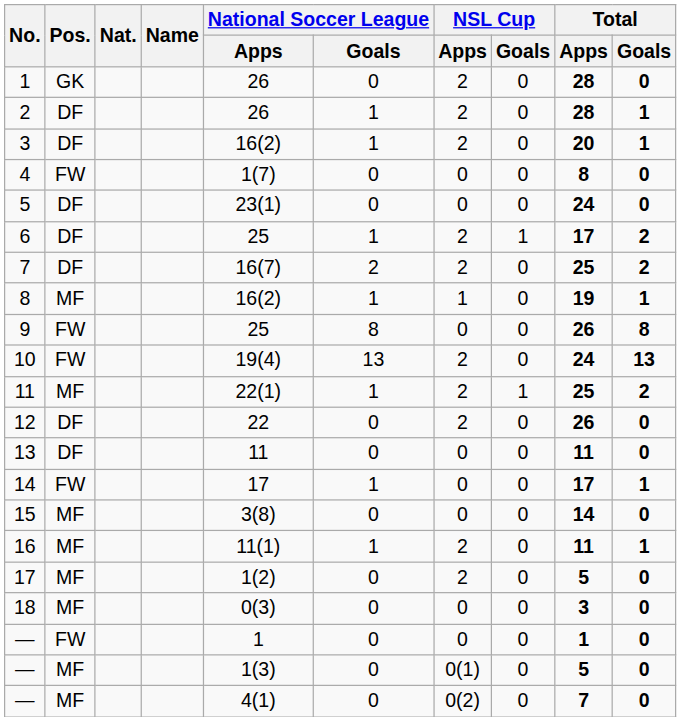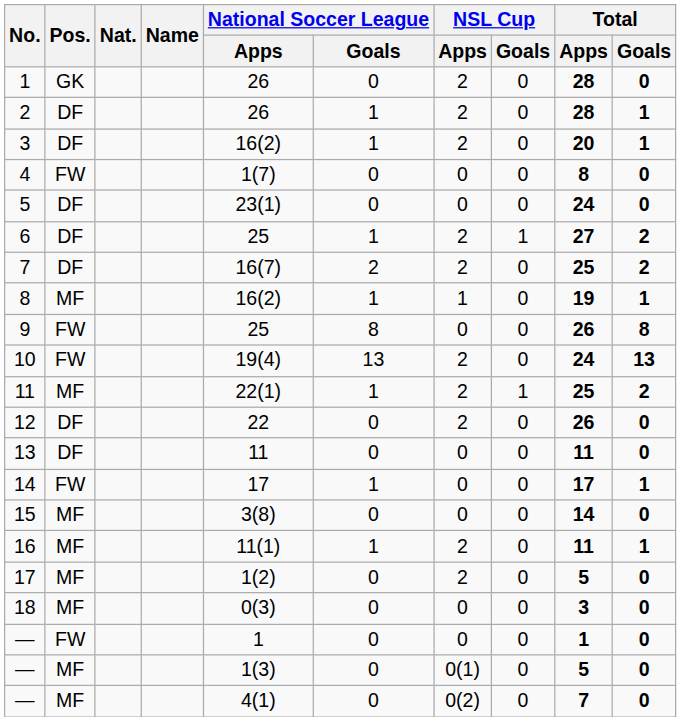6 | Total / Apps: 17 -> 27
